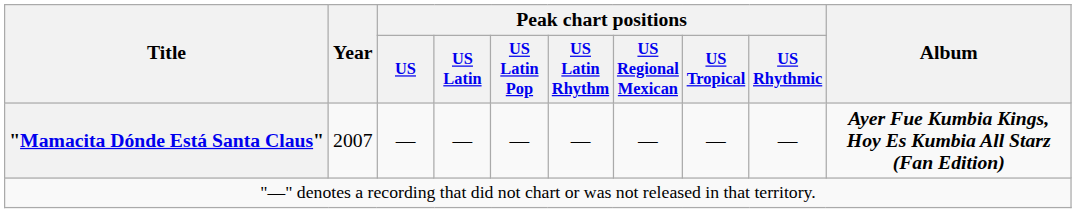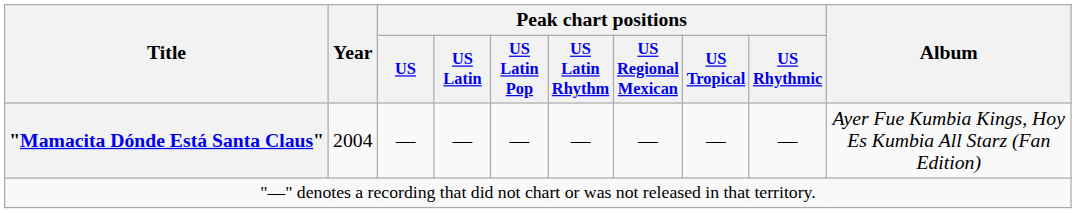"Mamacita Dónde Está Santa Claus" | Year: 2007 -> 2004
"Mamacita Dónde Está Santa Claus" | Album: bold -> normal
